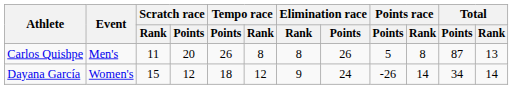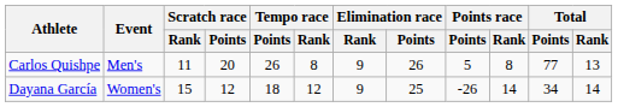Carlos Quishpe | Elimination race / Rank: 8 -> 9
Carlos Quishpe | Total / Points: 87 -> 77
Dayana García | Elimination race / Points: 24 -> 25
